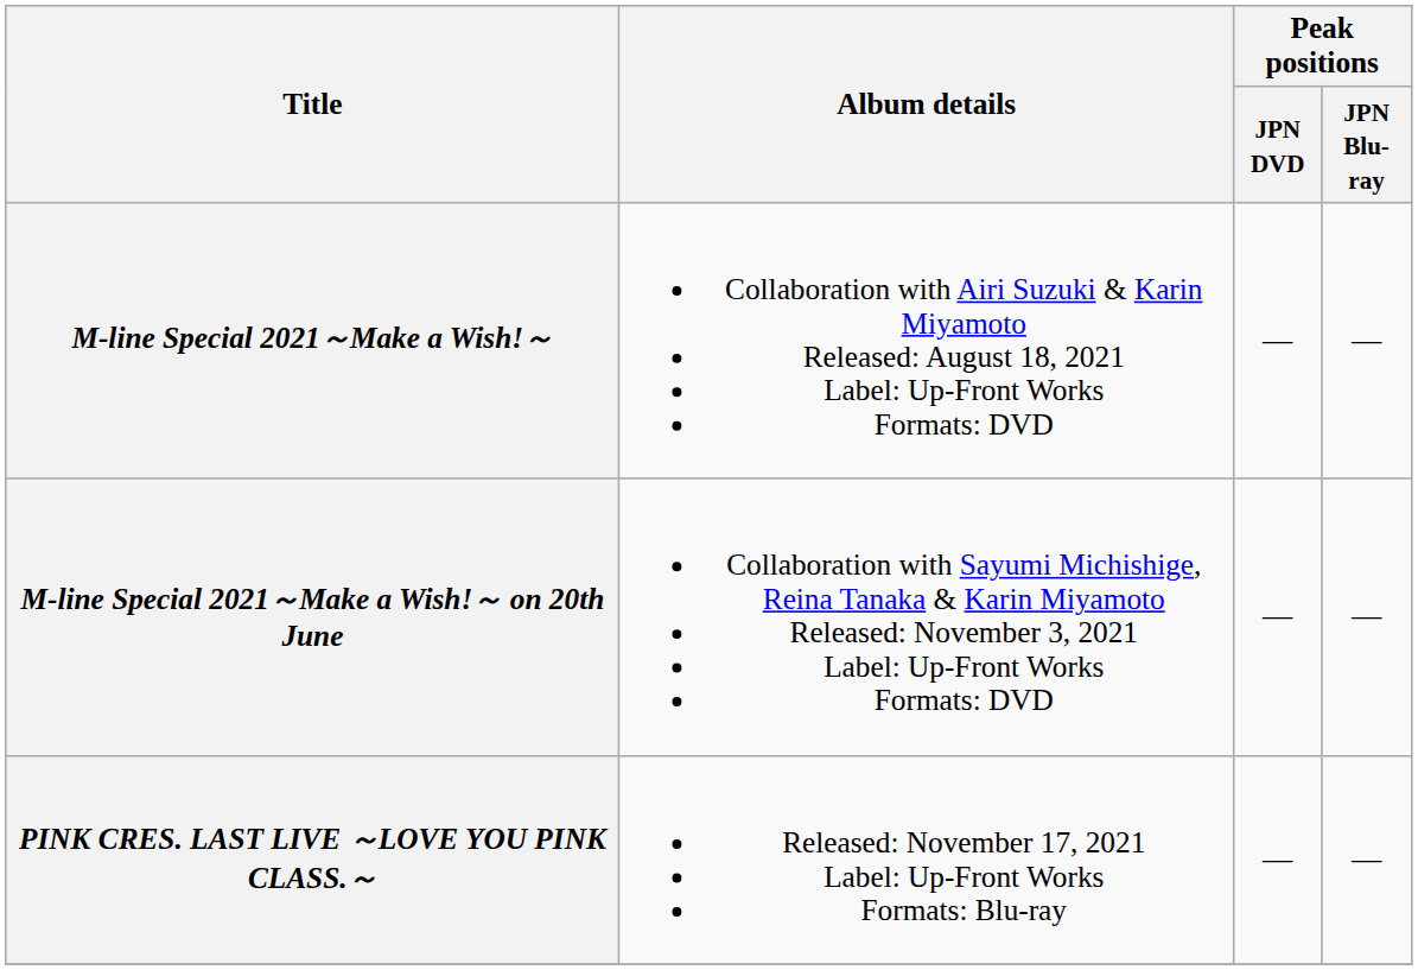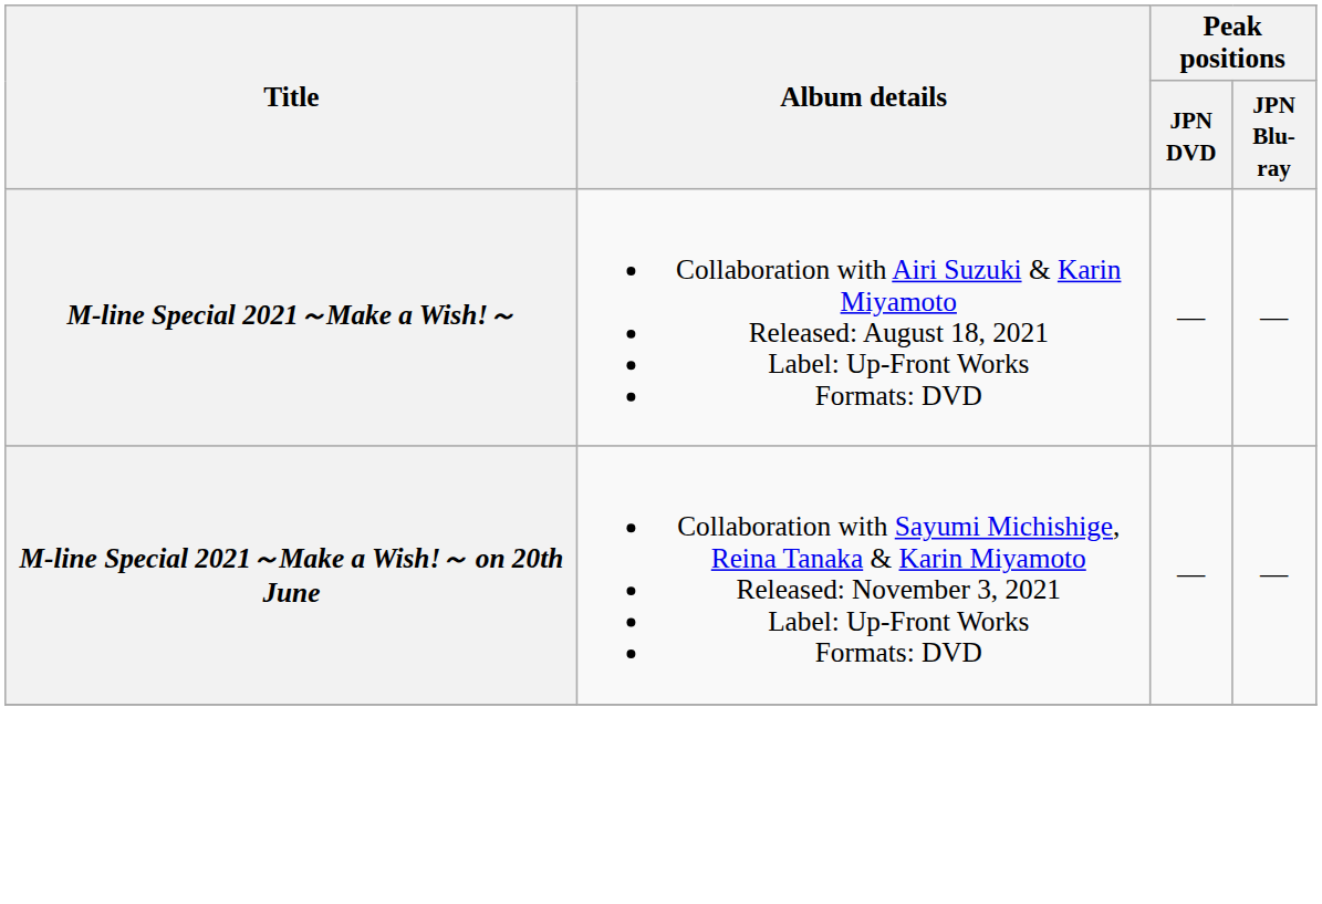- row: PINK CRES. LAST LIVE ～LOVE YOU PINK CLASS.～ | Released: November 17, 2021 Label: Up-Front Works Formats: Blu-ray | — | —
